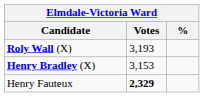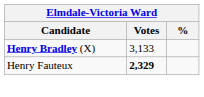- row: Roly Wall (X) | 3,193
Henry Bradley (X) | Votes: 3,153 -> 3,133
